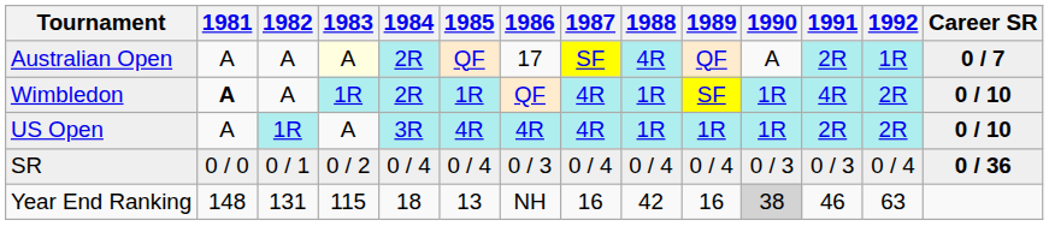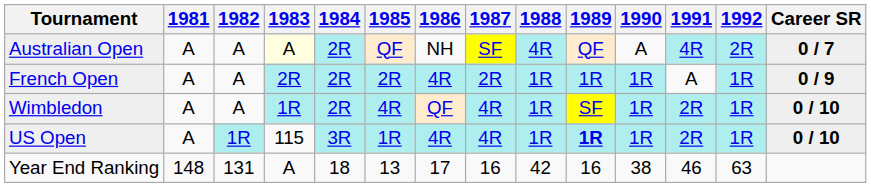Australian Open | 1986: 17 -> NH
Australian Open | 1991: 2R -> 4R
Australian Open | 1992: 1R -> 2R
+ row: French Open | A | A | 2R | 2R | 2R | 4R | 2R | 1R | 1R | 1R | A | 1R | 0 / 9
Wimbledon | 1981: bold -> normal
Wimbledon | 1985: 1R -> 4R
Wimbledon | 1991: 4R -> 2R
Wimbledon | 1992: 2R -> 1R
US Open | 1983: A -> 115
US Open | 1985: 4R -> 1R
US Open | 1989: normal -> bold
US Open | 1992: 2R -> 1R
- row: SR | 0 / 0 | 0 / 1 | 0 / 2 | 0 / 4 | 0 / 4 | 0 / 3 | 0 / 4 | 0 / 4 | 0 / 4 | 0 / 3 | 0 / 3 | 0 / 4 | 0 / 36
Year End Ranking | 1983: 115 -> A
Year End Ranking | 1986: NH -> 17
Year End Ranking | 1990: lightgrey background -> no background
